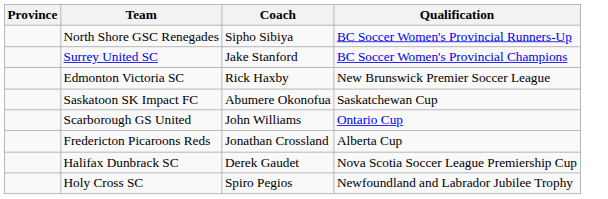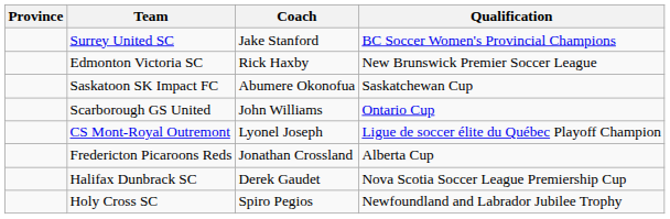- row: North Shore GSC Renegades | Sipho Sibiya | BC Soccer Women's Provincial Runners-Up
+ row: CS Mont-Royal Outremont | Lyonel Joseph | Ligue de soccer élite du Québec Playoff Champion
